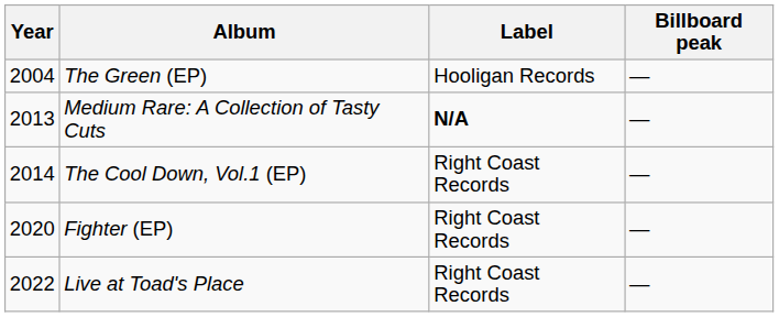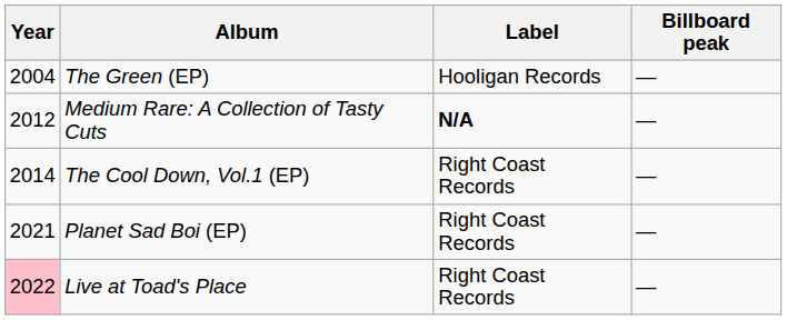Medium Rare: A Collection of Tasty Cuts | Year: 2013 -> 2012
- row: 2020 | Fighter (EP) | Right Coast Records | —
+ row: 2021 | Planet Sad Boi (EP) | Right Coast Records | —
Live at Toad's Place | Year: no background -> pink background
